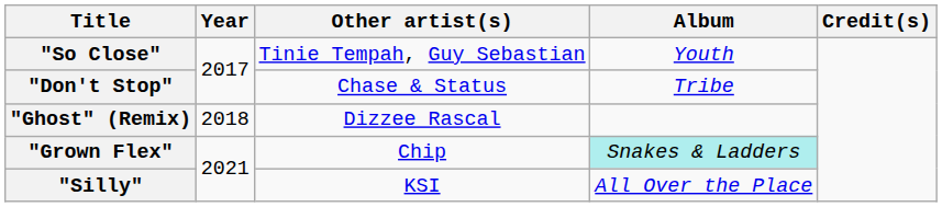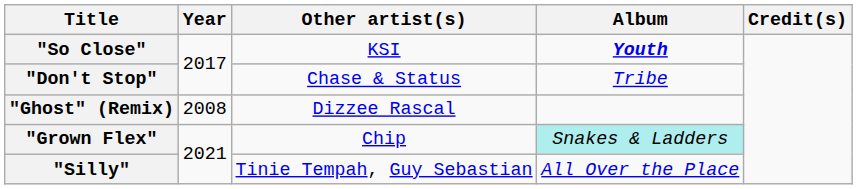"So Close" | Other artist(s): Tinie Tempah, Guy Sebastian -> KSI
"So Close" | Album: normal -> bold
"Ghost" (Remix) | Year: 2018 -> 2008
"Silly" | Other artist(s): KSI -> Tinie Tempah, Guy Sebastian
